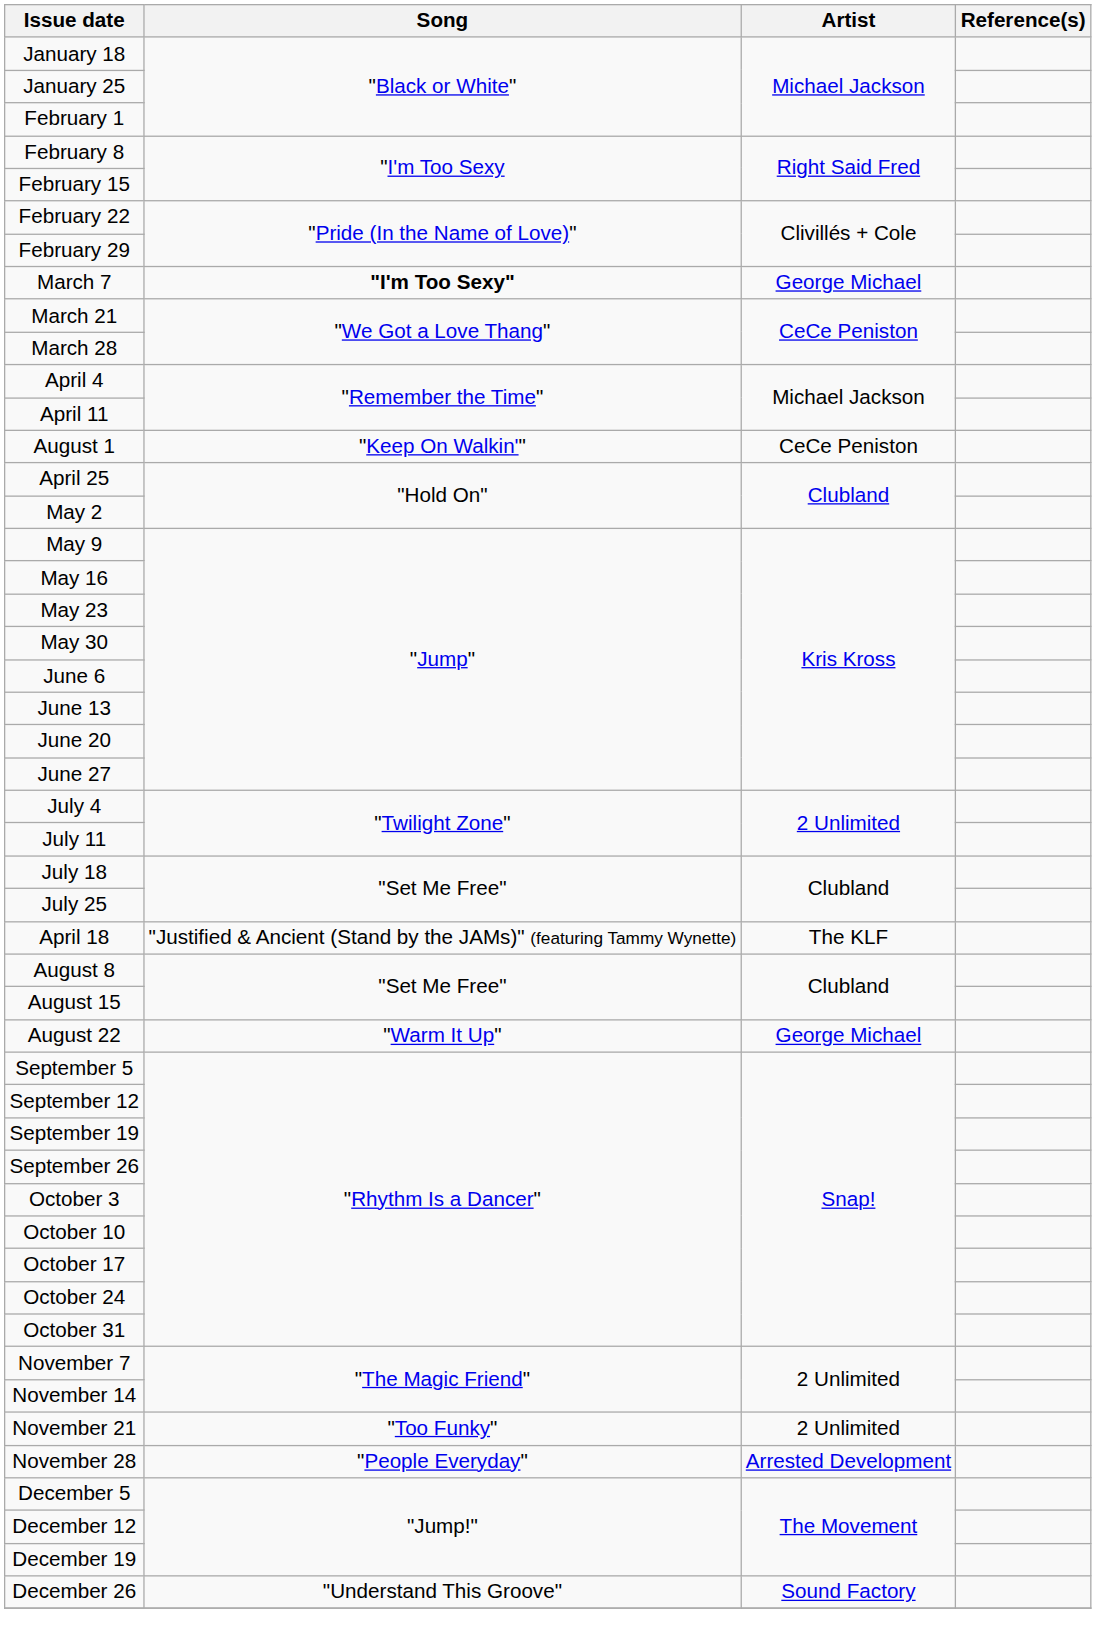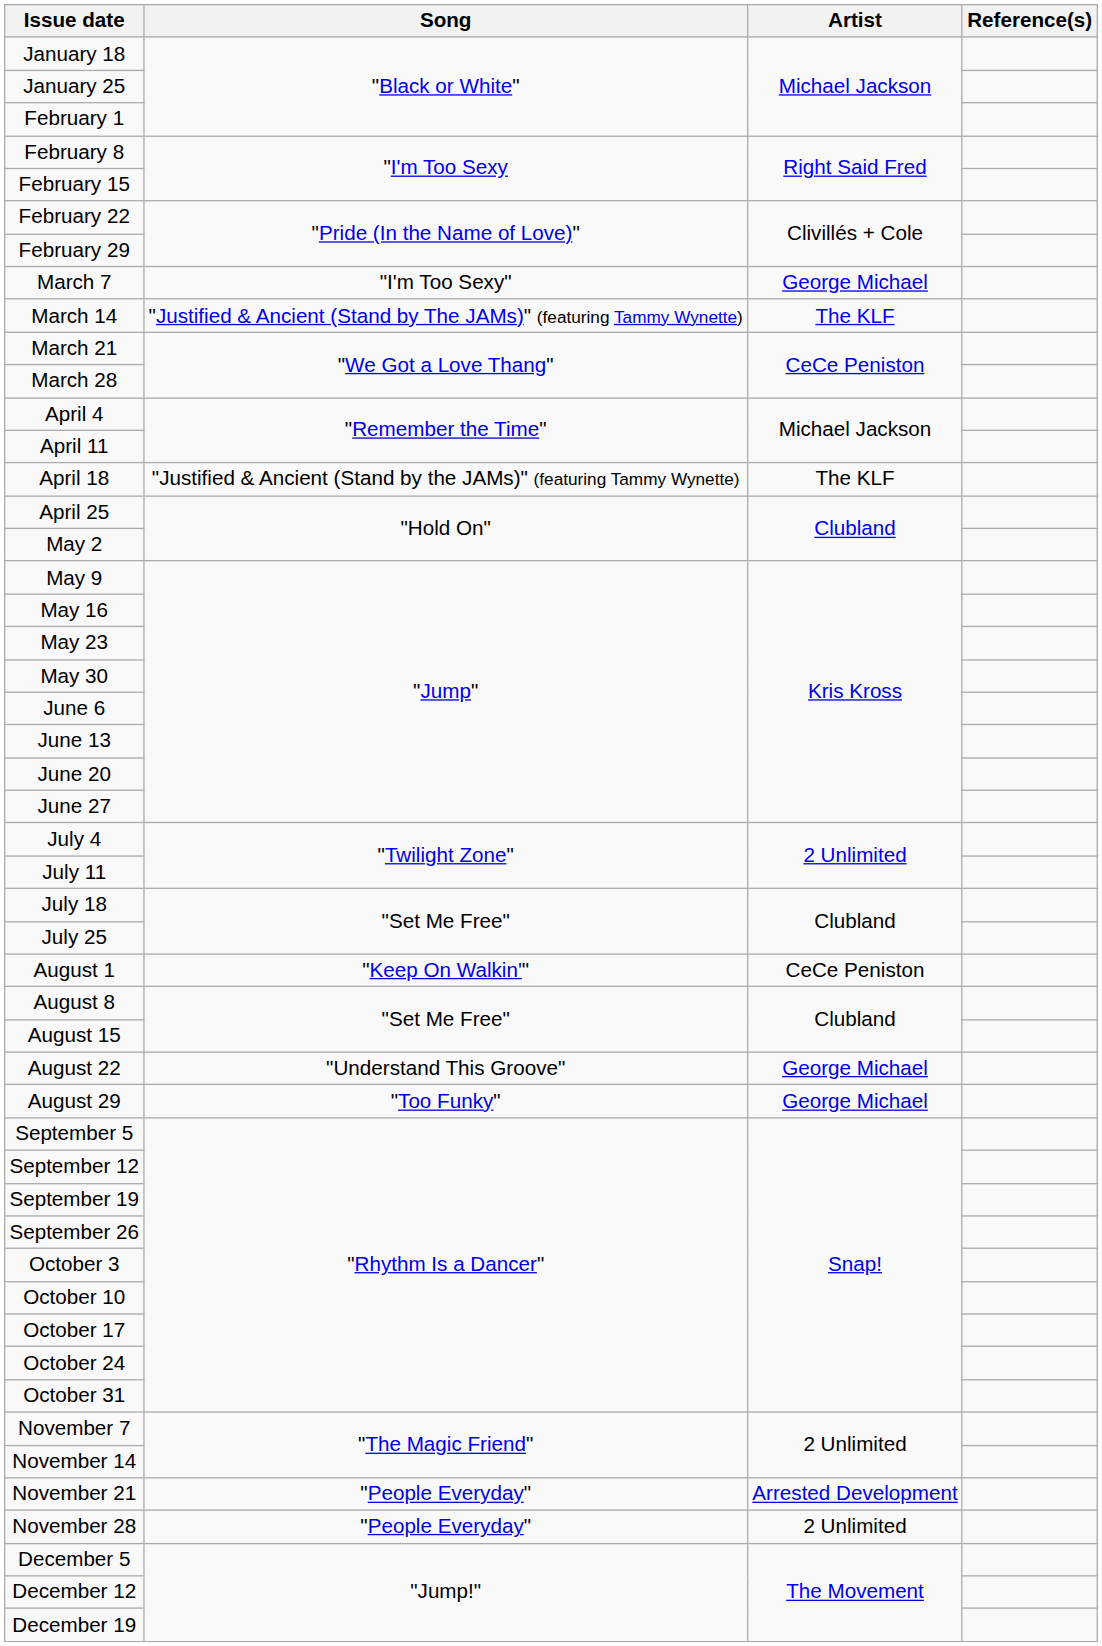March 7 | Song: bold -> normal
+ row: March 14 | "Justified & Ancient (Stand by The JAMs)" (featuring Tammy Wynette) | The KLF
rows swapped: April 18 <-> August 1
August 22 | Song: "Warm It Up" -> "Understand This Groove"
+ row: August 29 | "Too Funky" | George Michael
November 21 | Song: "Too Funky" -> "People Everyday"
November 21 | Artist: 2 Unlimited -> Arrested Development
November 28 | Artist: Arrested Development -> 2 Unlimited
- row: December 26 | "Understand This Groove" | Sound Factory
